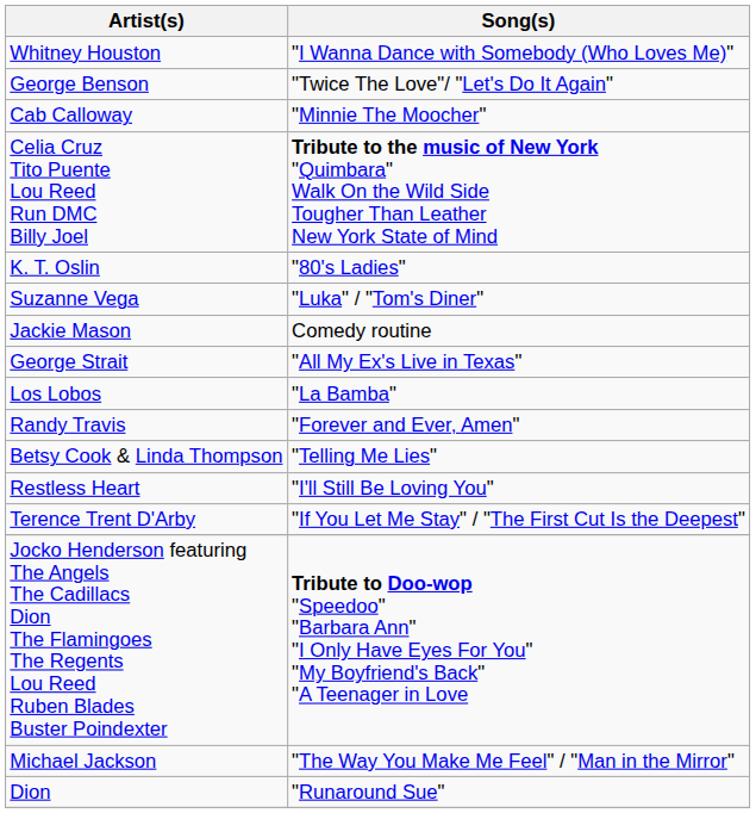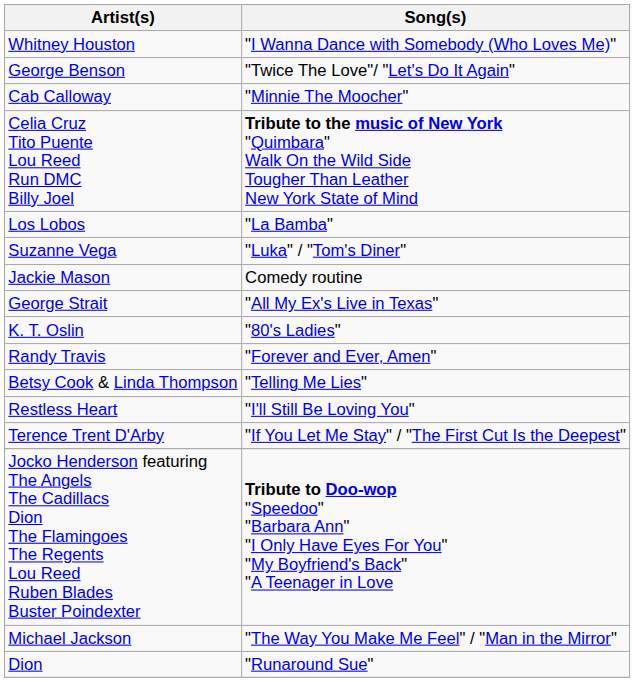rows swapped: Los Lobos <-> K. T. Oslin
